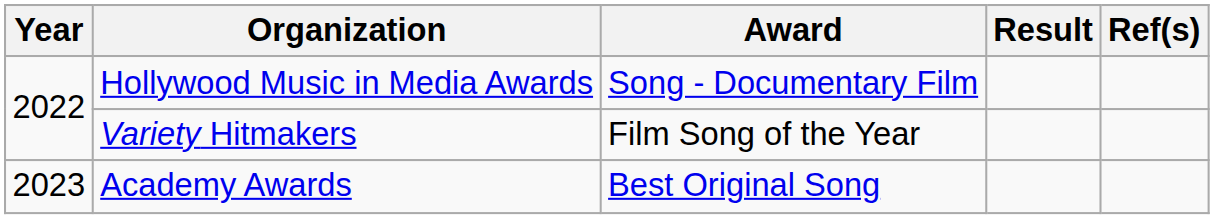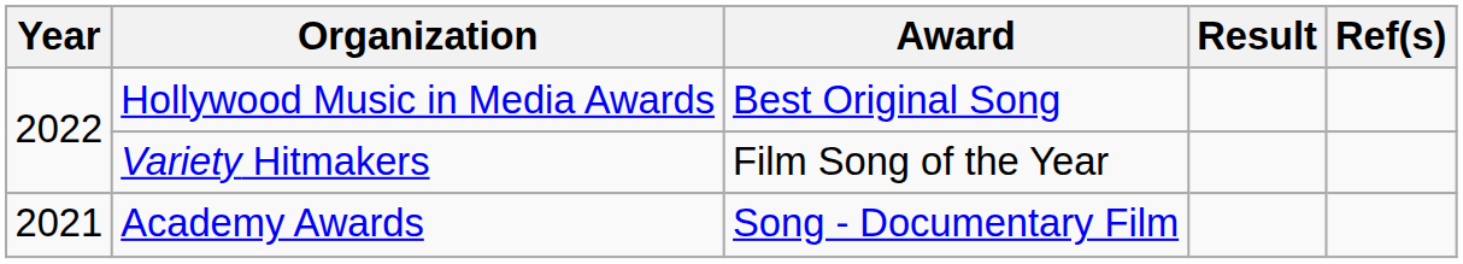Hollywood Music in Media Awards | Award: Song - Documentary Film -> Best Original Song
Academy Awards | Year: 2023 -> 2021
Academy Awards | Award: Best Original Song -> Song - Documentary Film
